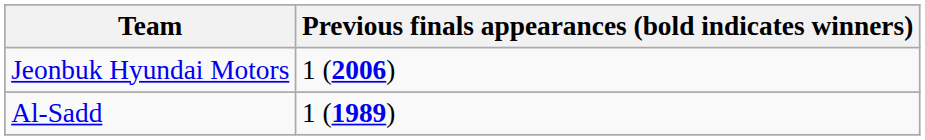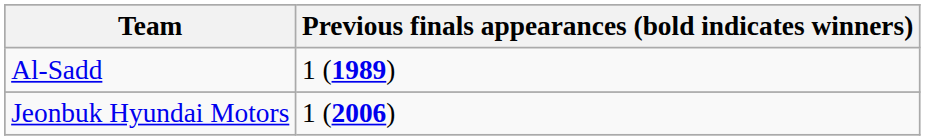rows swapped: Jeonbuk Hyundai Motors <-> Al-Sadd
